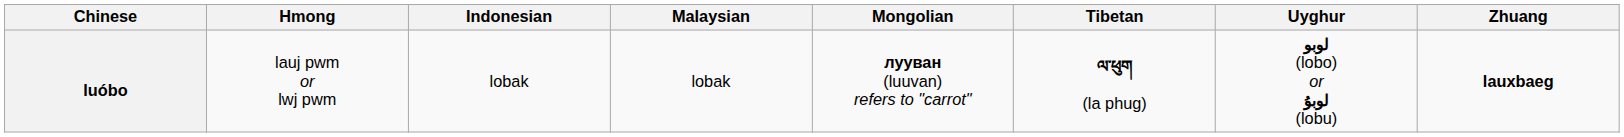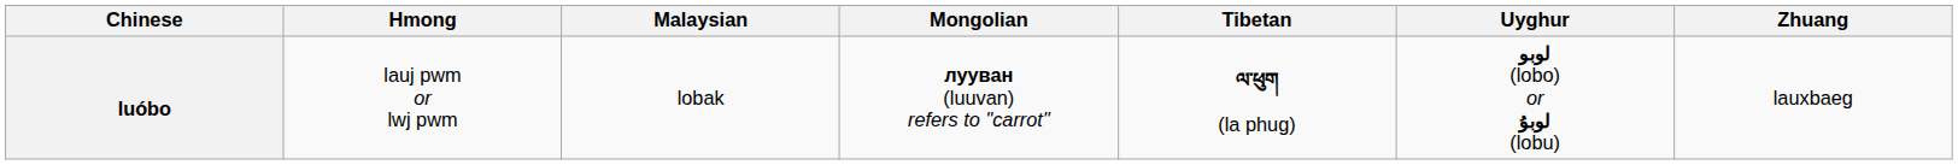- column: Indonesian | lobak
luóbo | Zhuang: bold -> normal
